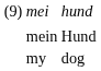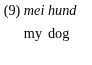- row: mein | Hund
